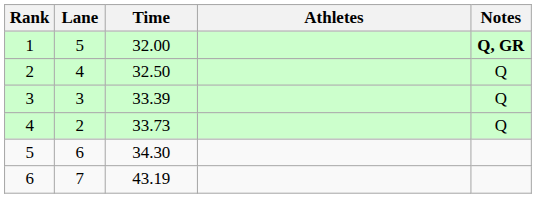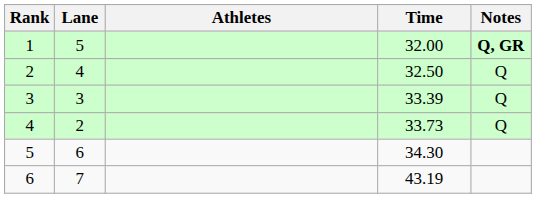columns swapped: Athletes <-> Time
